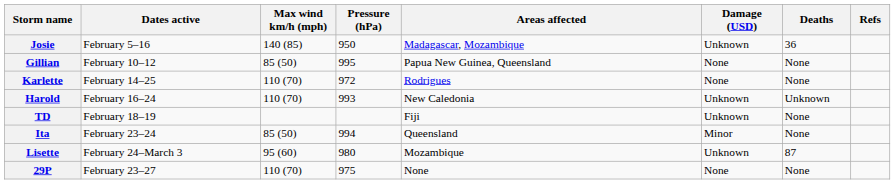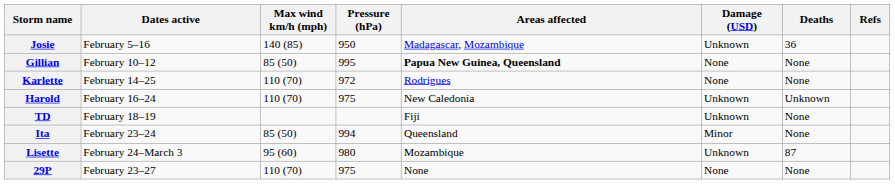Gillian | Areas affected: normal -> bold
Harold | Pressure (hPa): 993 -> 975
